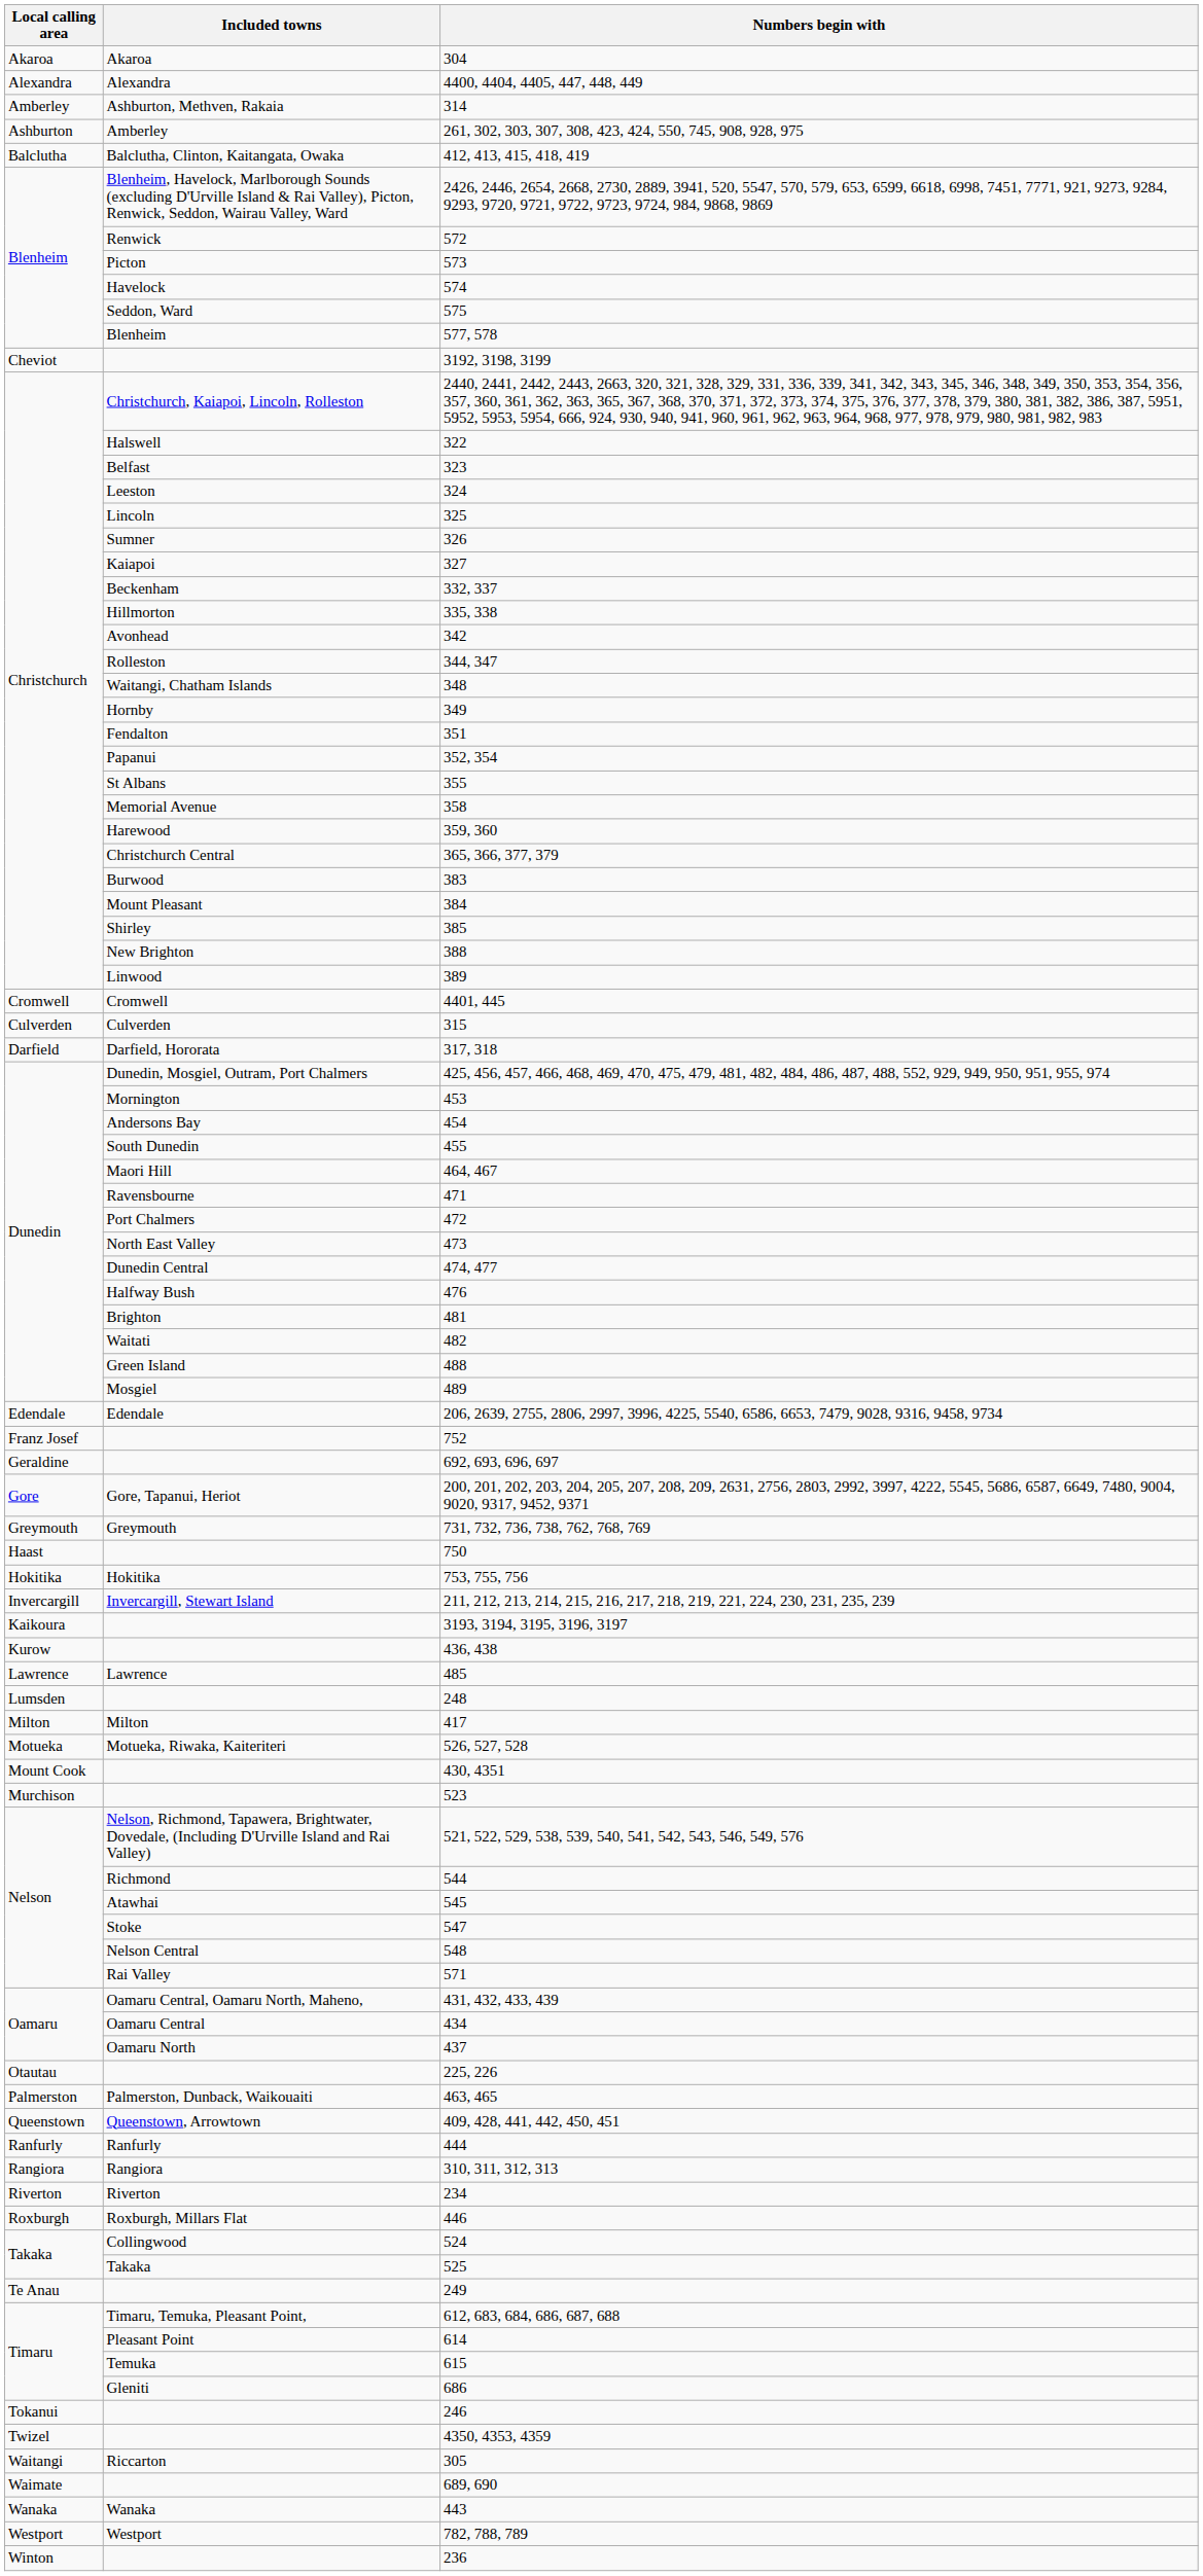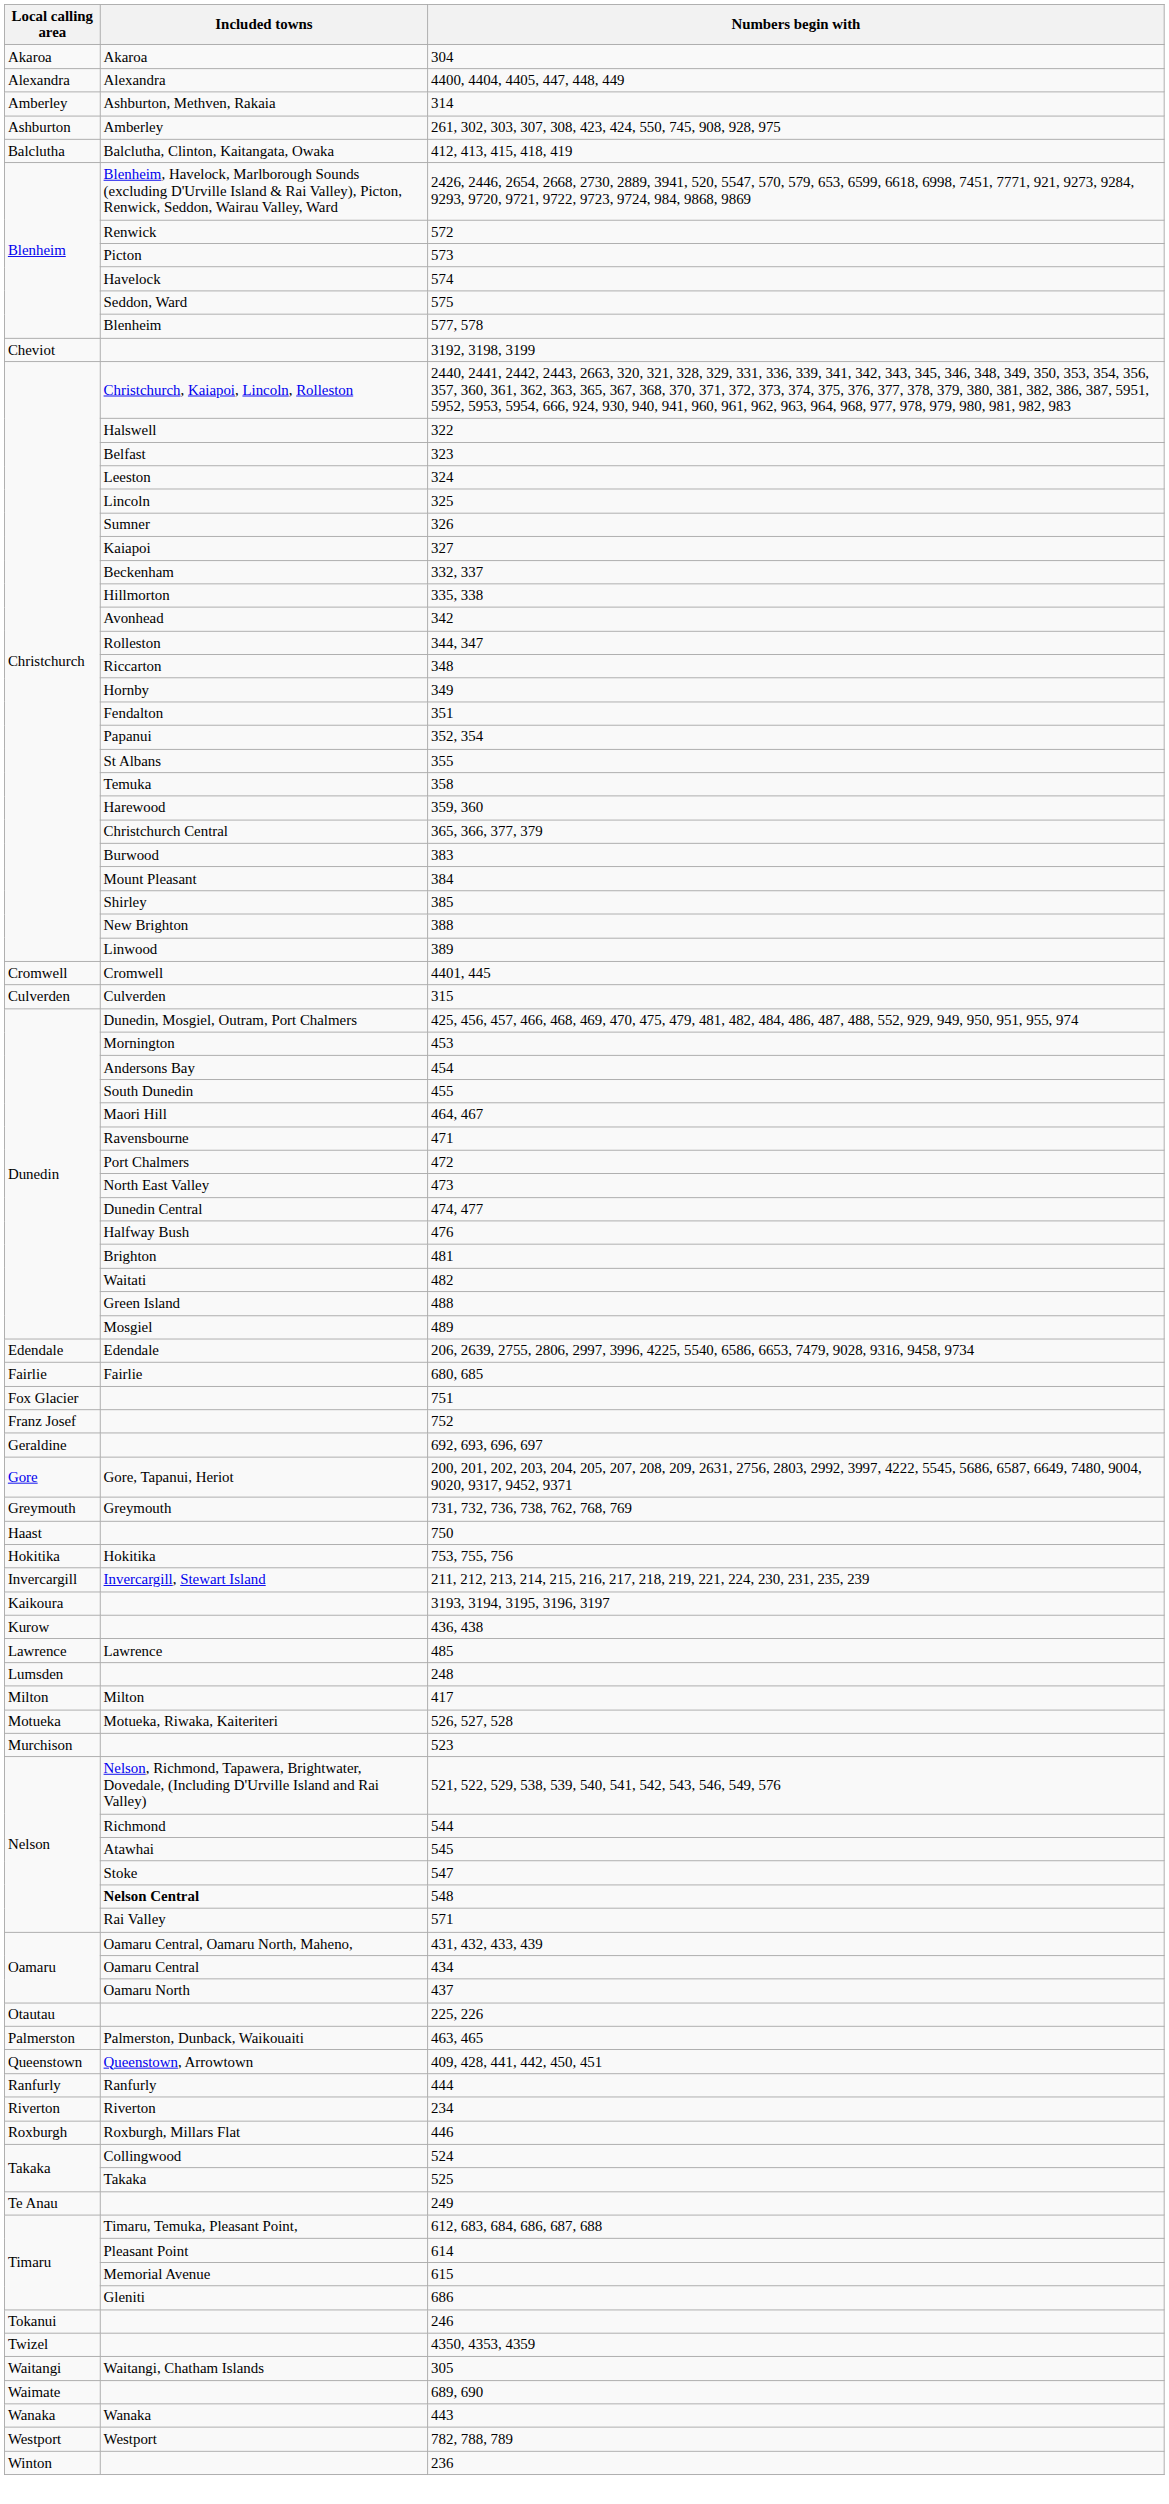348 | Included towns: Waitangi, Chatham Islands -> Riccarton
358 | Included towns: Memorial Avenue -> Temuka
- row: Darfield | Darfield, Hororata | 317, 318
+ row: Fairlie | Fairlie | 680, 685
+ row: Fox Glacier | 751
- row: Mount Cook | 430, 4351
548 | Included towns: normal -> bold
- row: Rangiora | Rangiora | 310, 311, 312, 313
615 | Included towns: Temuka -> Memorial Avenue
305 | Included towns: Riccarton -> Waitangi, Chatham Islands
